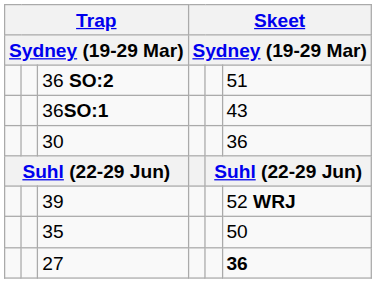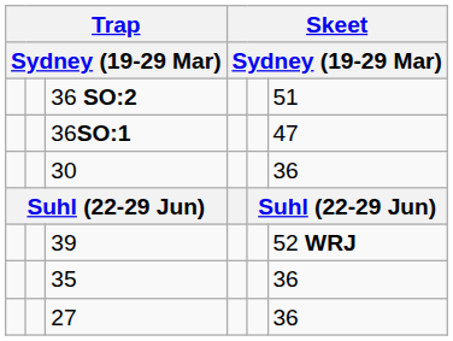36SO:1 | column 6: 43 -> 47
35 | column 6: 50 -> 36
27 | column 6: bold -> normal
